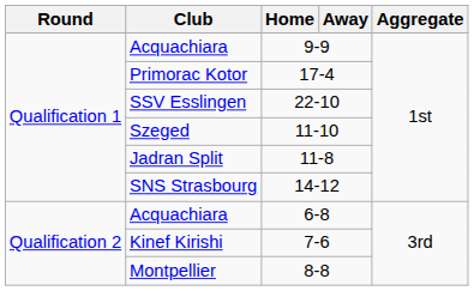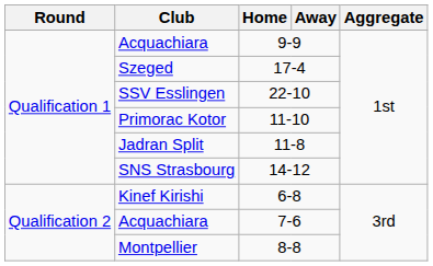17-4 | Club: Primorac Kotor -> Szeged
11-10 | Club: Szeged -> Primorac Kotor
6-8 | Club: Acquachiara -> Kinef Kirishi
7-6 | Club: Kinef Kirishi -> Acquachiara
